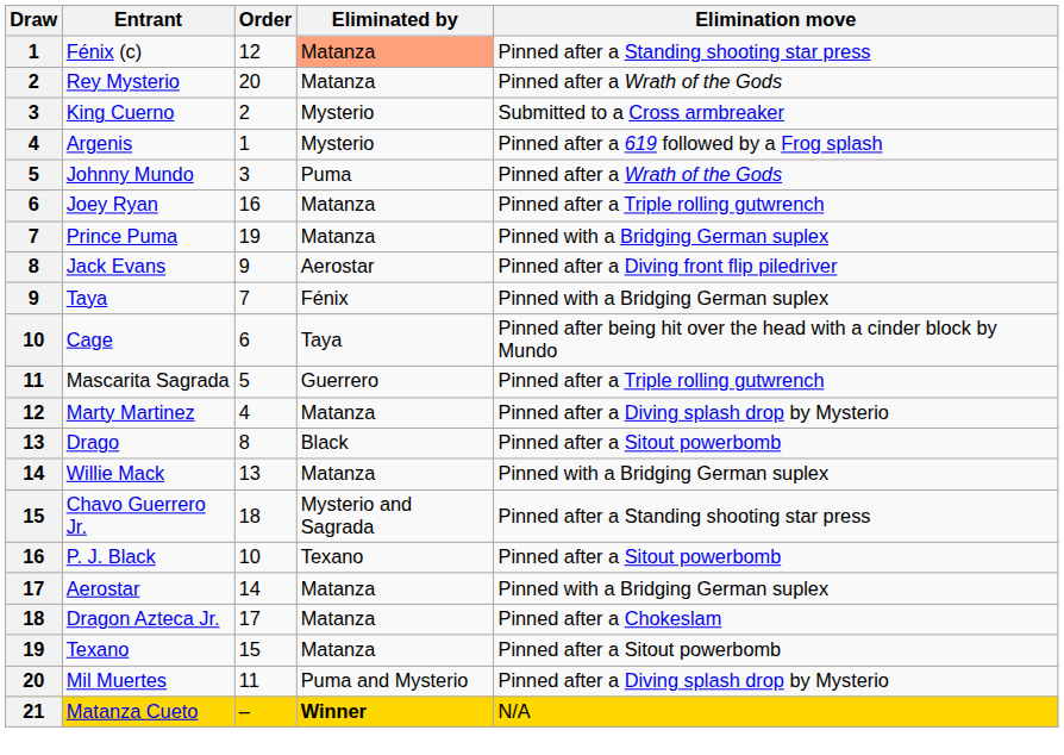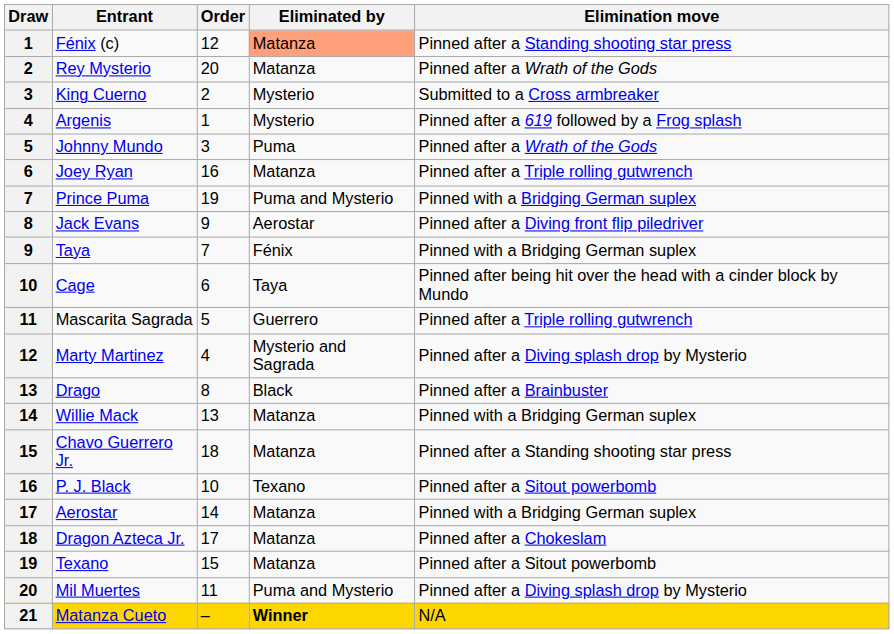Prince Puma | Eliminated by: Matanza -> Puma and Mysterio
Marty Martinez | Eliminated by: Matanza -> Mysterio and Sagrada
Drago | Elimination move: Pinned after a Sitout powerbomb -> Pinned after a Brainbuster
Chavo Guerrero Jr. | Eliminated by: Mysterio and Sagrada -> Matanza
